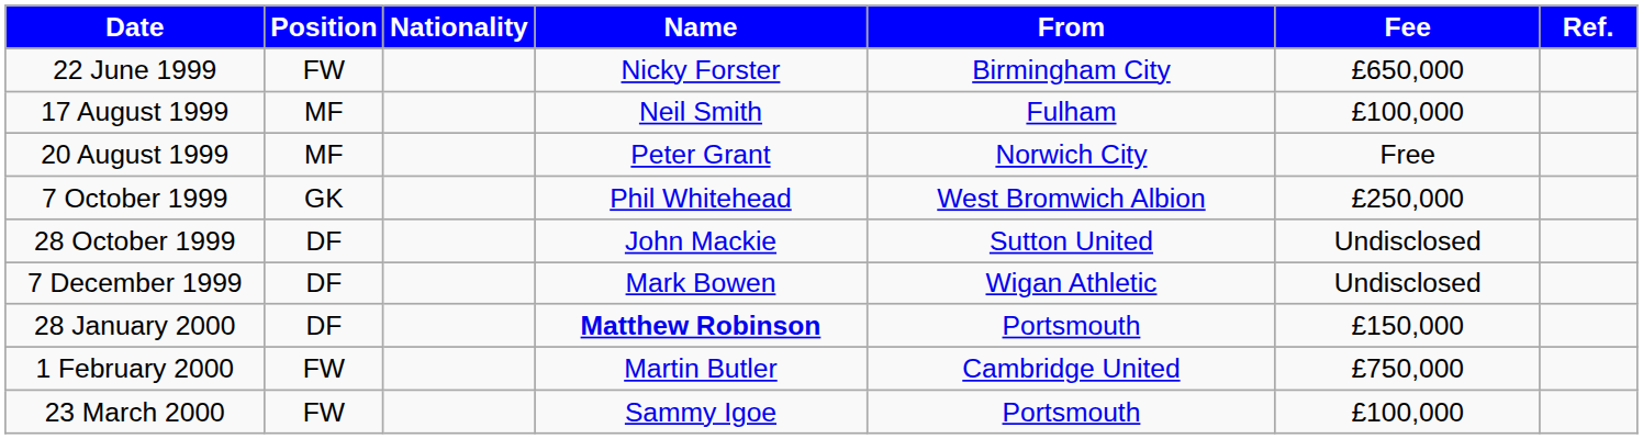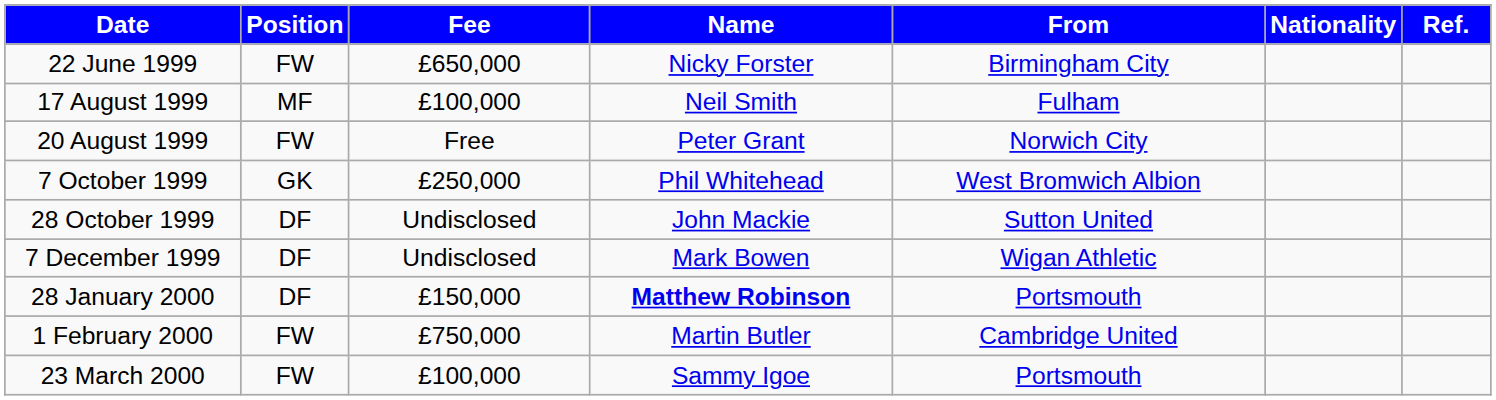columns swapped: Nationality <-> Fee
20 August 1999 | Position: MF -> FW
